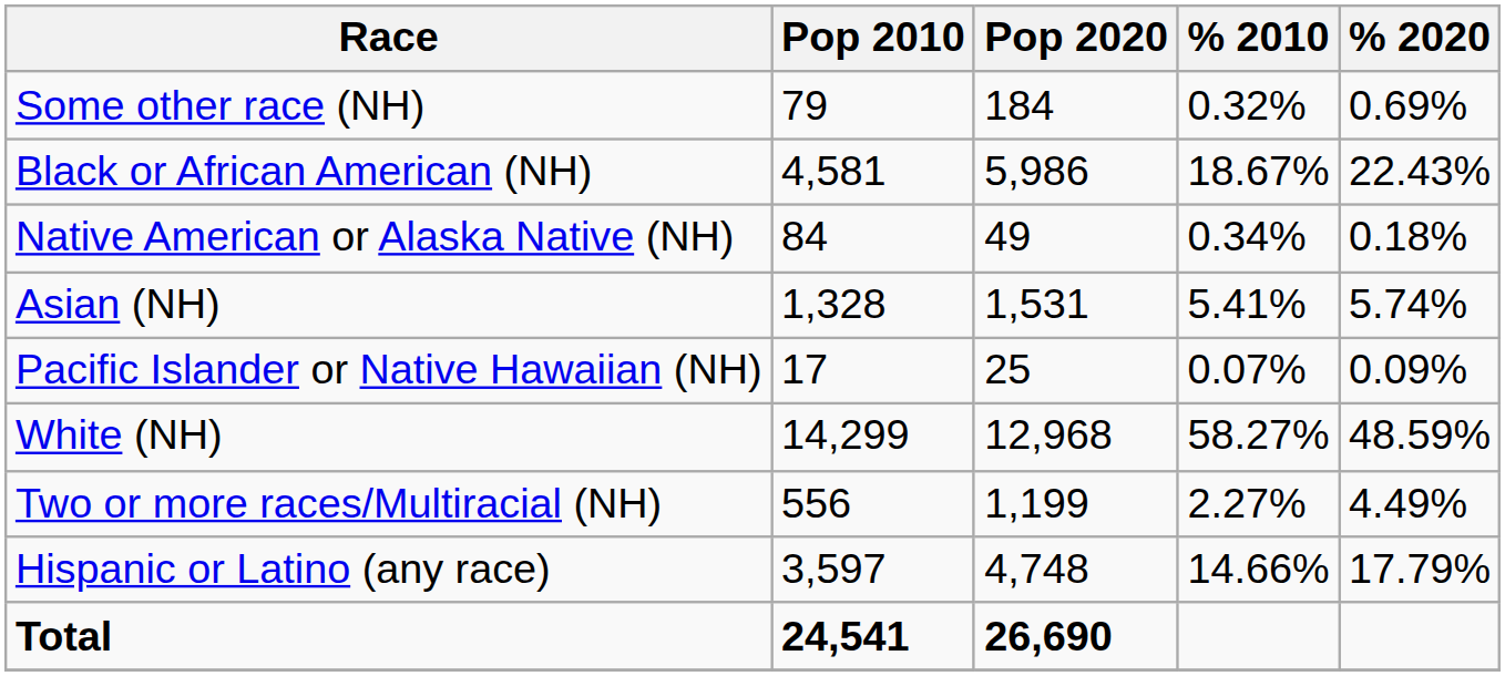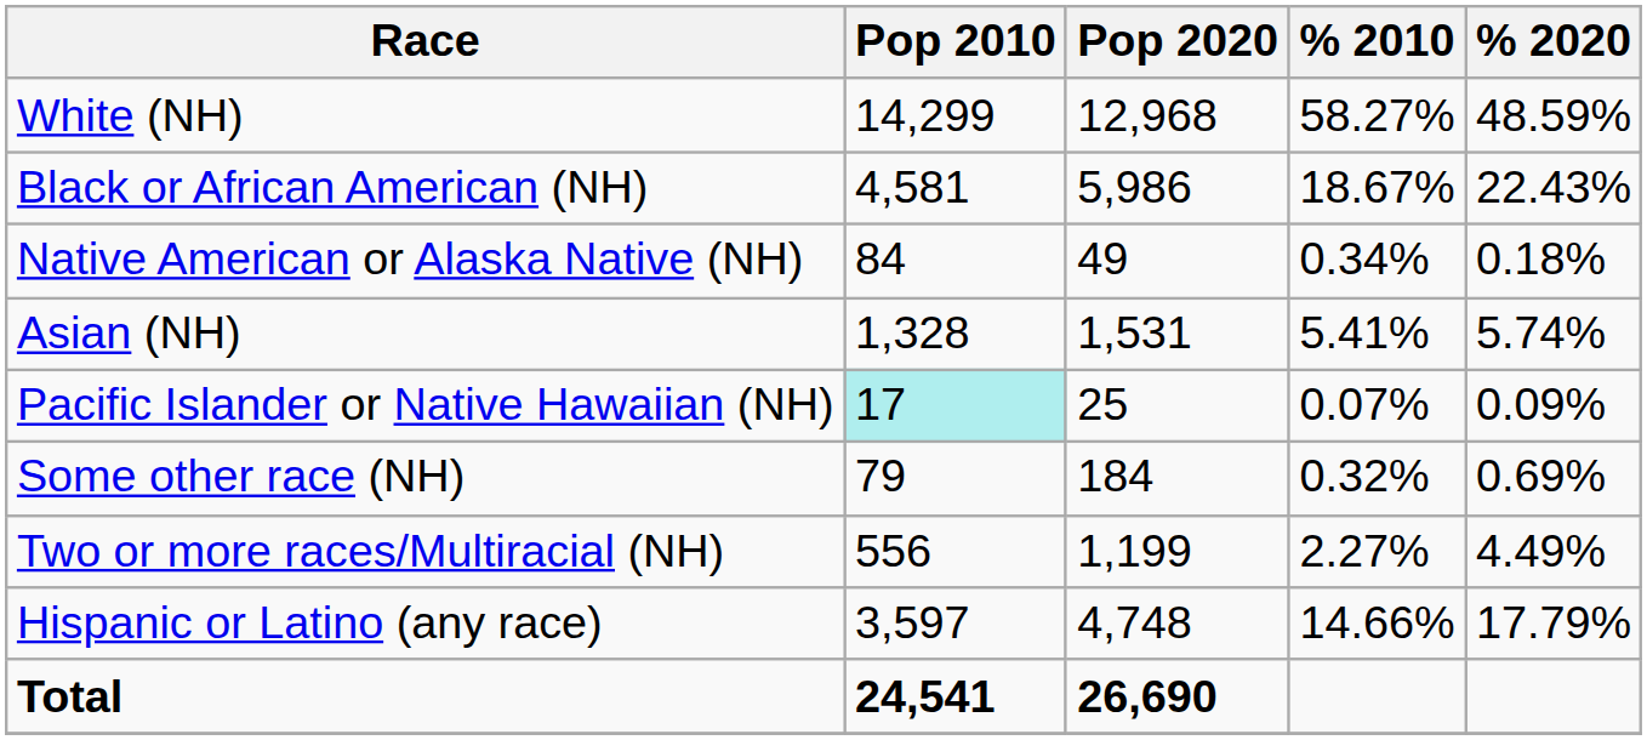rows swapped: White (NH) <-> Some other race (NH)
Pacific Islander or Native Hawaiian (NH) | Pop 2010: no background -> paleturquoise background
